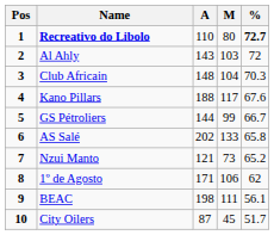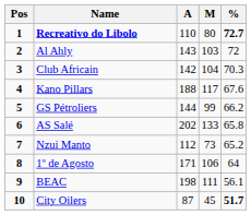Club Africain | A: 148 -> 142
GS Pétroliers | %: 66.7 -> 66.2
Nzui Manto | A: 121 -> 112
1º de Agosto | %: 62 -> 64
City Oilers | %: normal -> bold
